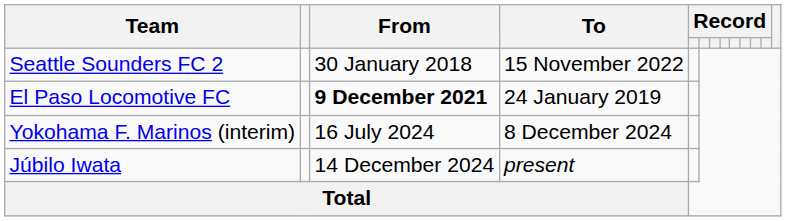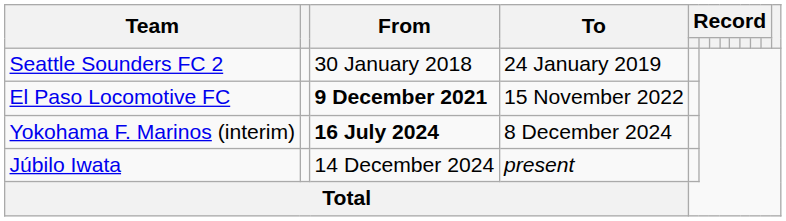Seattle Sounders FC 2 | To: 15 November 2022 -> 24 January 2019
El Paso Locomotive FC | To: 24 January 2019 -> 15 November 2022
Yokohama F. Marinos (interim) | From: normal -> bold
